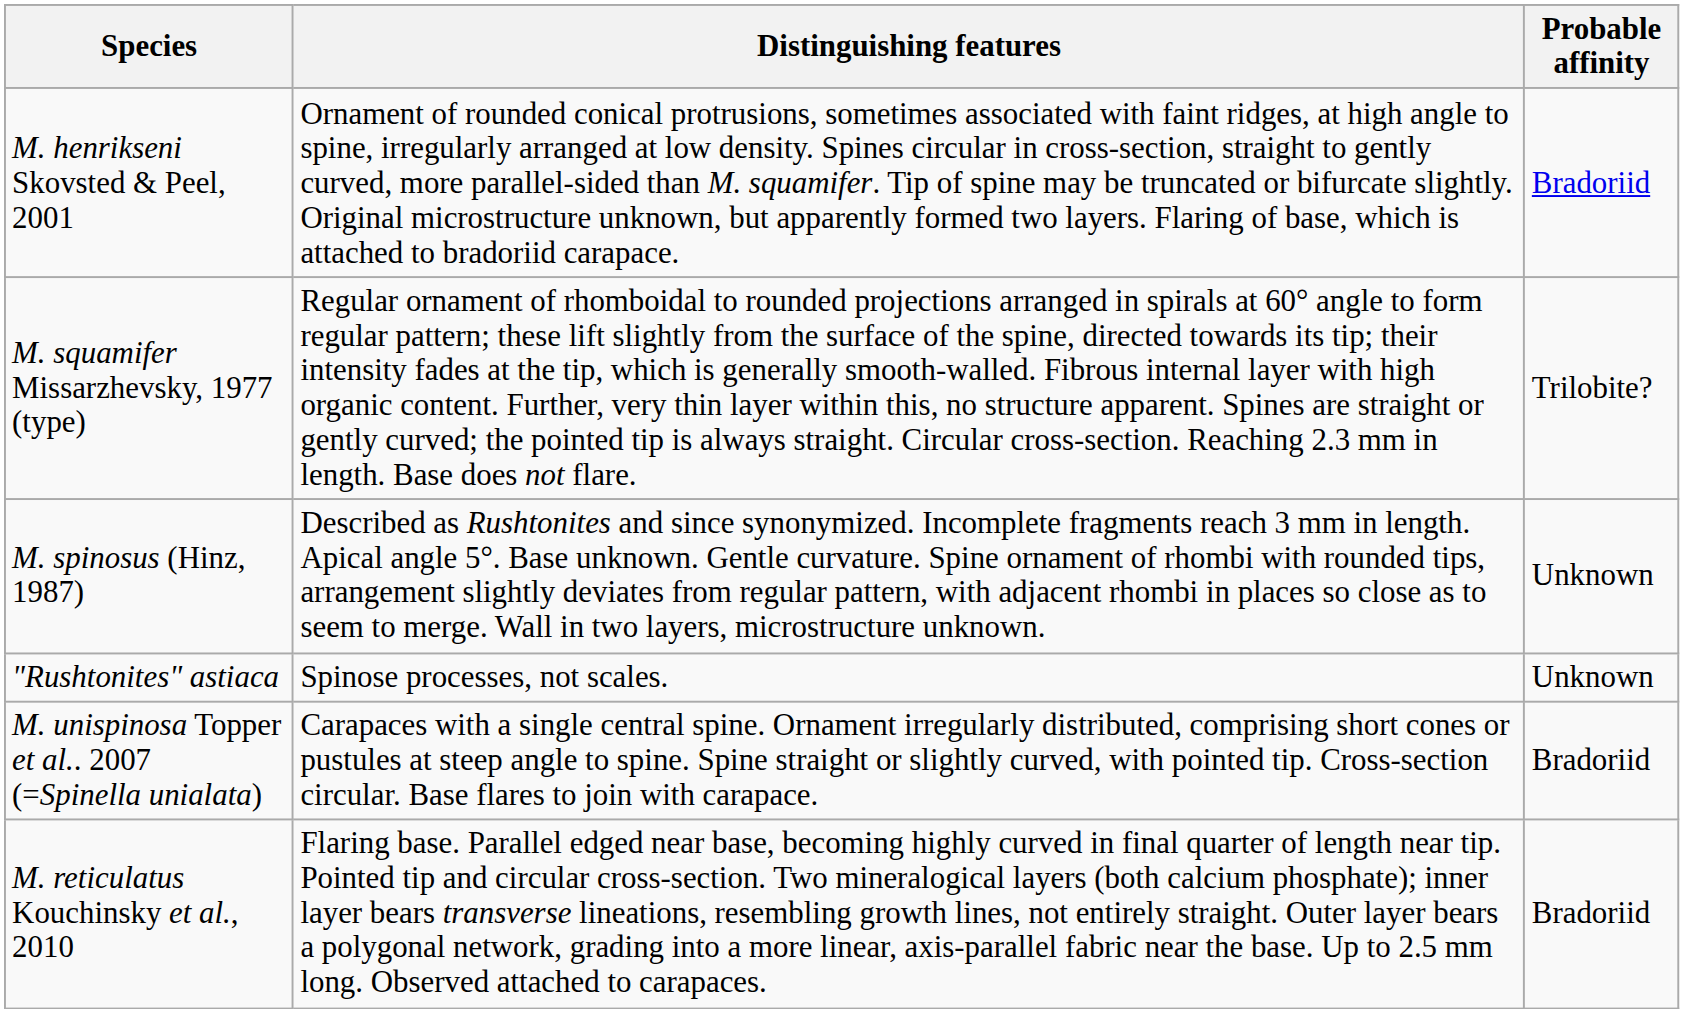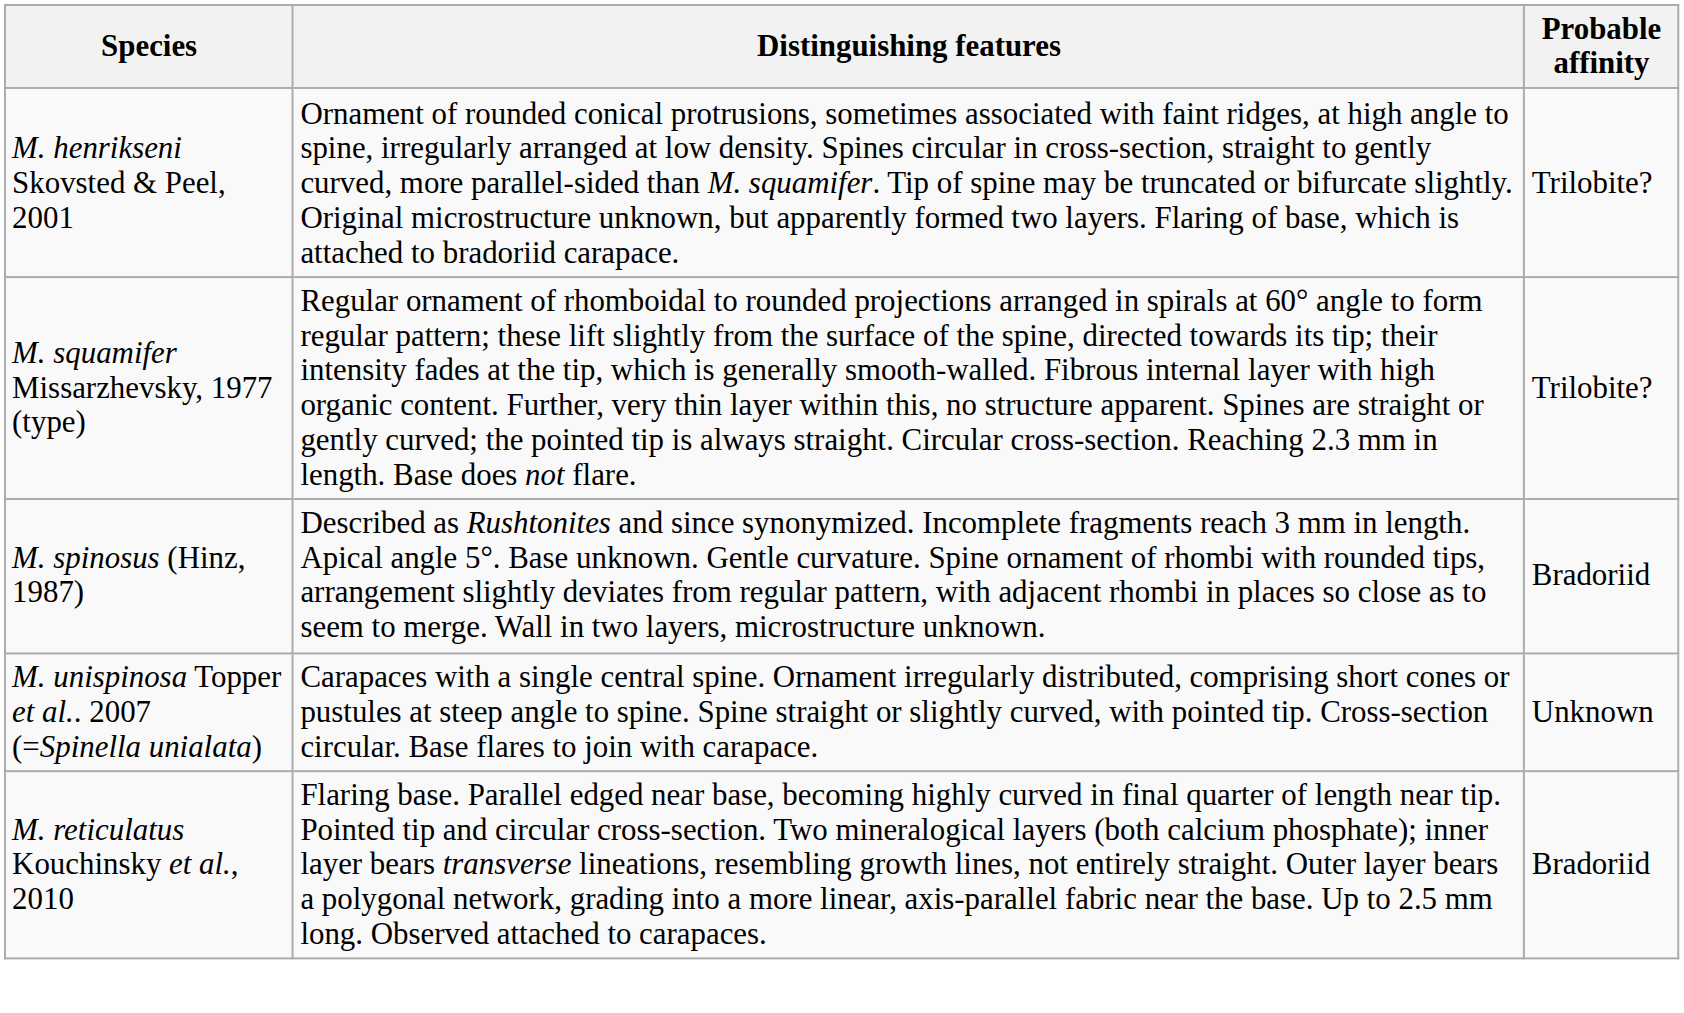M. henrikseni Skovsted & Peel, 2001 | Probable affinity: Bradoriid -> Trilobite?
M. spinosus (Hinz, 1987) | Probable affinity: Unknown -> Bradoriid
- row: "Rushtonites" astiaca | Spinose processes, not scales. | Unknown
M. unispinosa Topper et al.. 2007 (=Spinella unialata) | Probable affinity: Bradoriid -> Unknown
